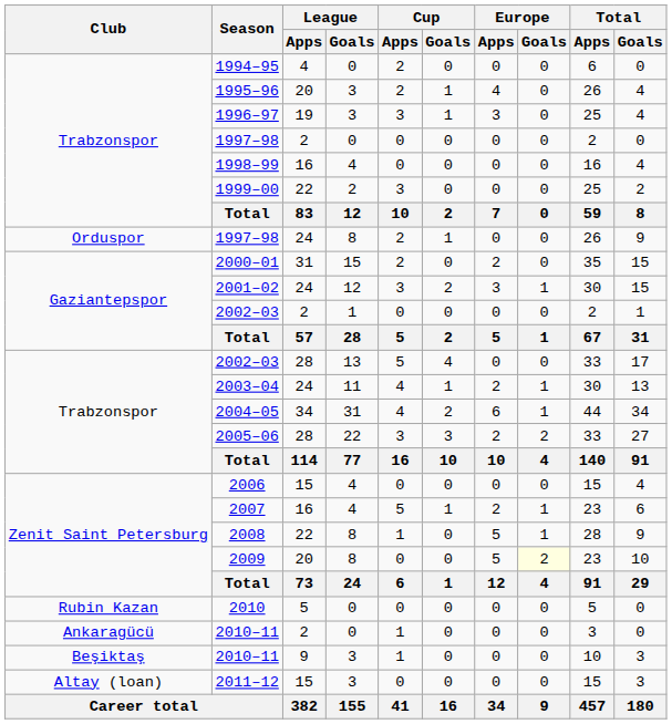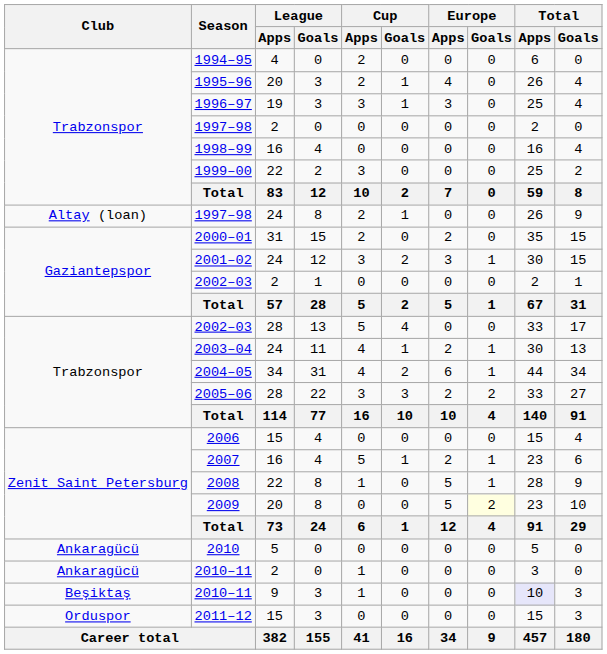1997–98 / 24 | Club: Orduspor -> Altay (loan)
2010 | Club: Rubin Kazan -> Ankaragücü
2010–11 / 9 | Total / Apps: no background -> lavender background
2011–12 | Club: Altay (loan) -> Orduspor
